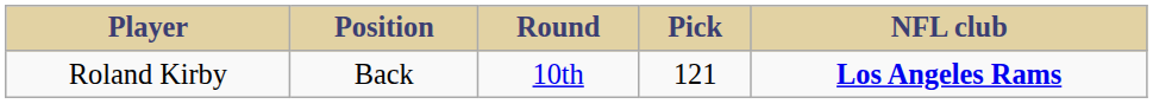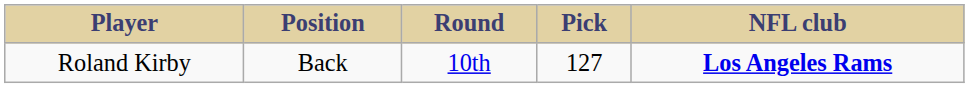Roland Kirby | Pick: 121 -> 127
